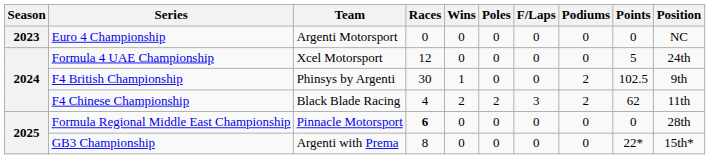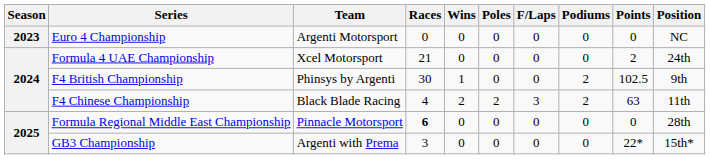Formula 4 UAE Championship | Races: 12 -> 21
Formula 4 UAE Championship | Points: 5 -> 2
F4 Chinese Championship | Points: 62 -> 63
GB3 Championship | Races: 8 -> 3
